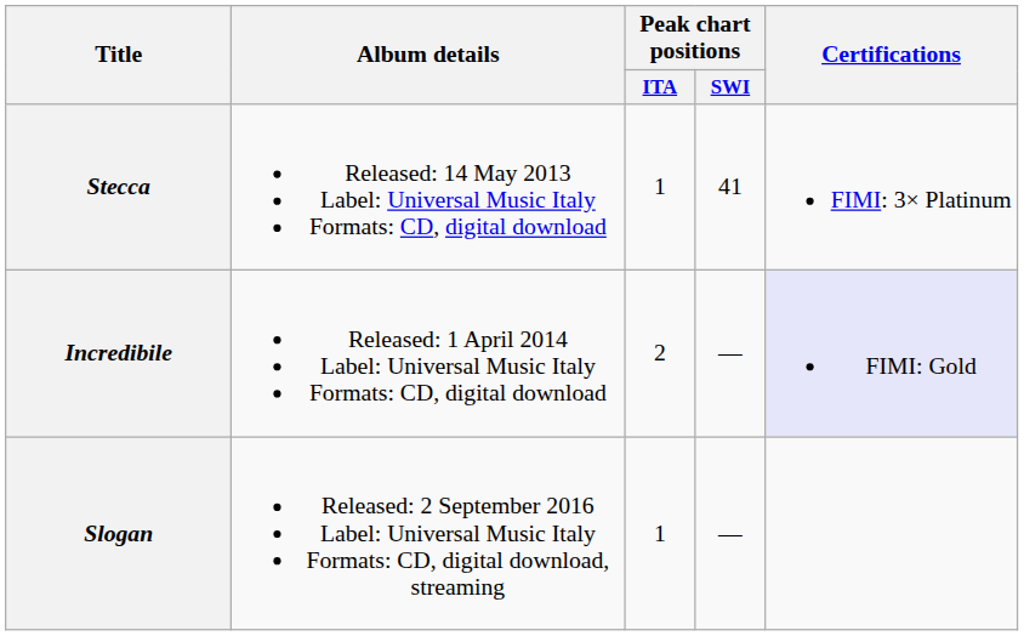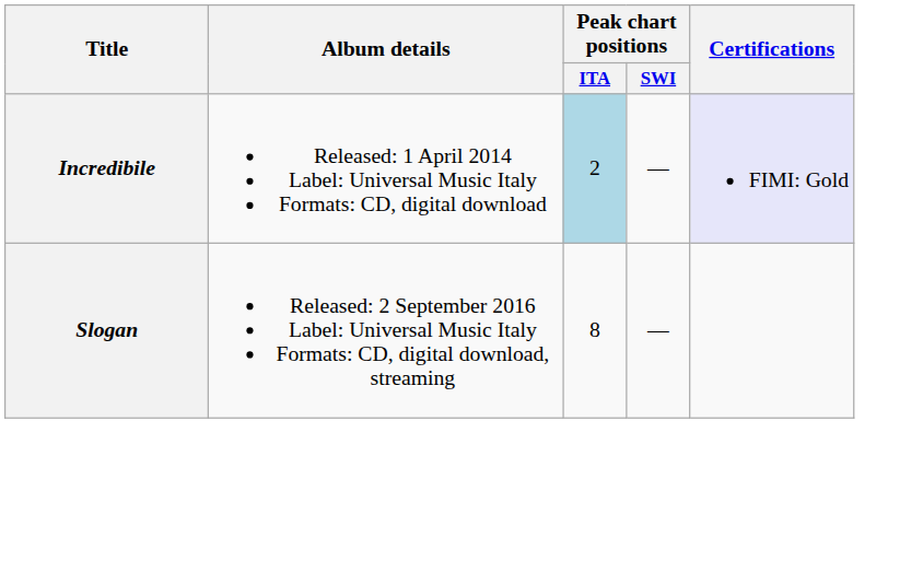- row: Stecca | Released: 14 May 2013 Label: Universal Music Italy Formats: CD, digital download | 1 | 41 | FIMI: 3× Platinum
Incredibile | Peak chart positions / ITA: no background -> lightblue background
Slogan | Peak chart positions / ITA: 1 -> 8
